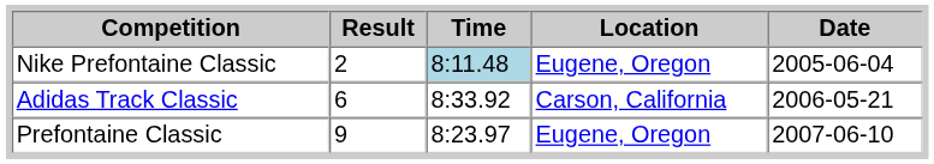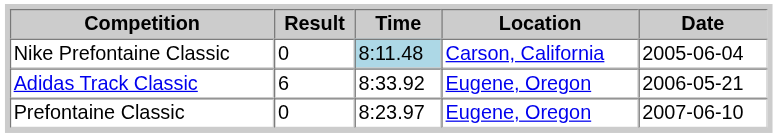Nike Prefontaine Classic | Result: 2 -> 0
Nike Prefontaine Classic | Location: Eugene, Oregon -> Carson, California
Adidas Track Classic | Location: Carson, California -> Eugene, Oregon
Prefontaine Classic | Result: 9 -> 0
